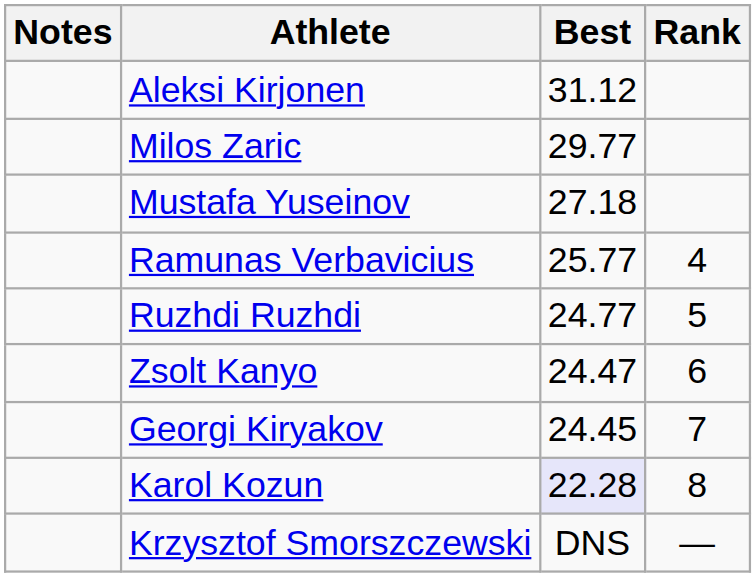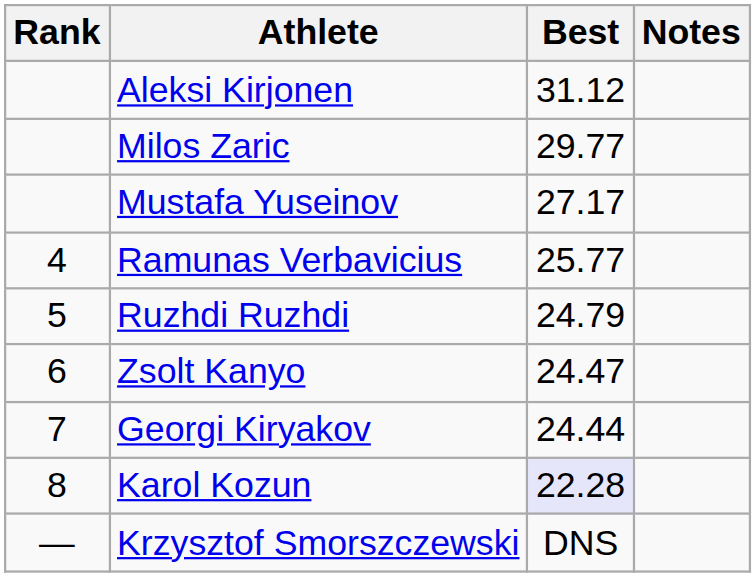columns swapped: Rank <-> Notes
Mustafa Yuseinov | Best: 27.18 -> 27.17
Ruzhdi Ruzhdi | Best: 24.77 -> 24.79
Georgi Kiryakov | Best: 24.45 -> 24.44
